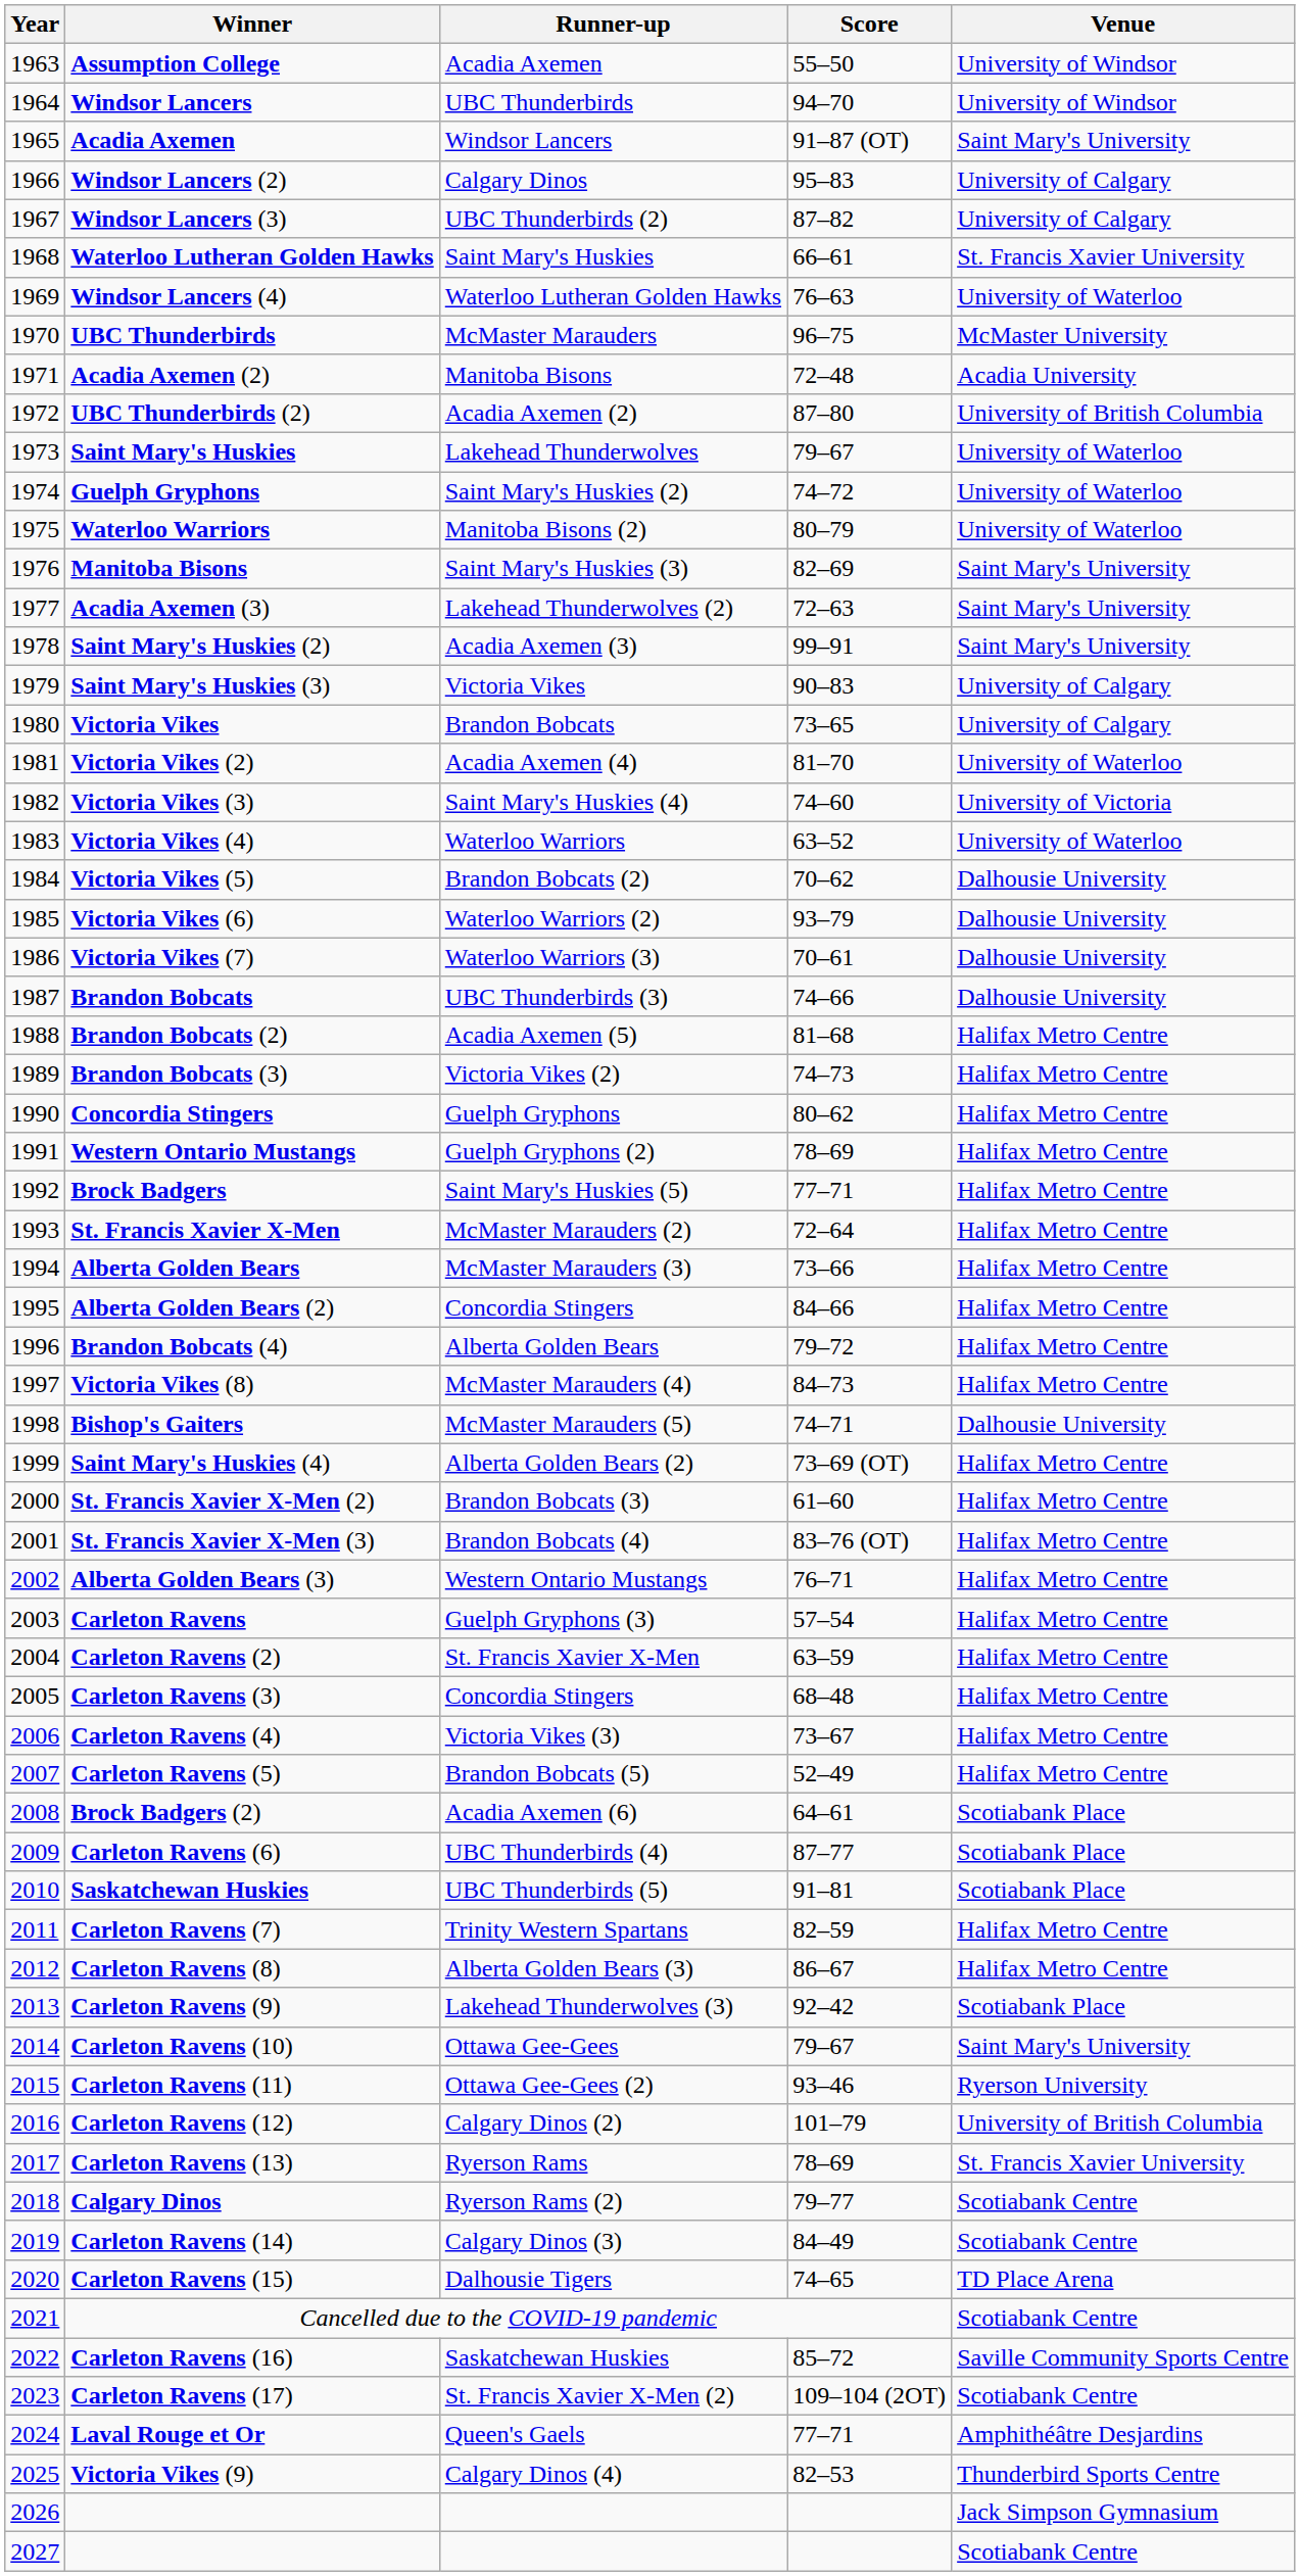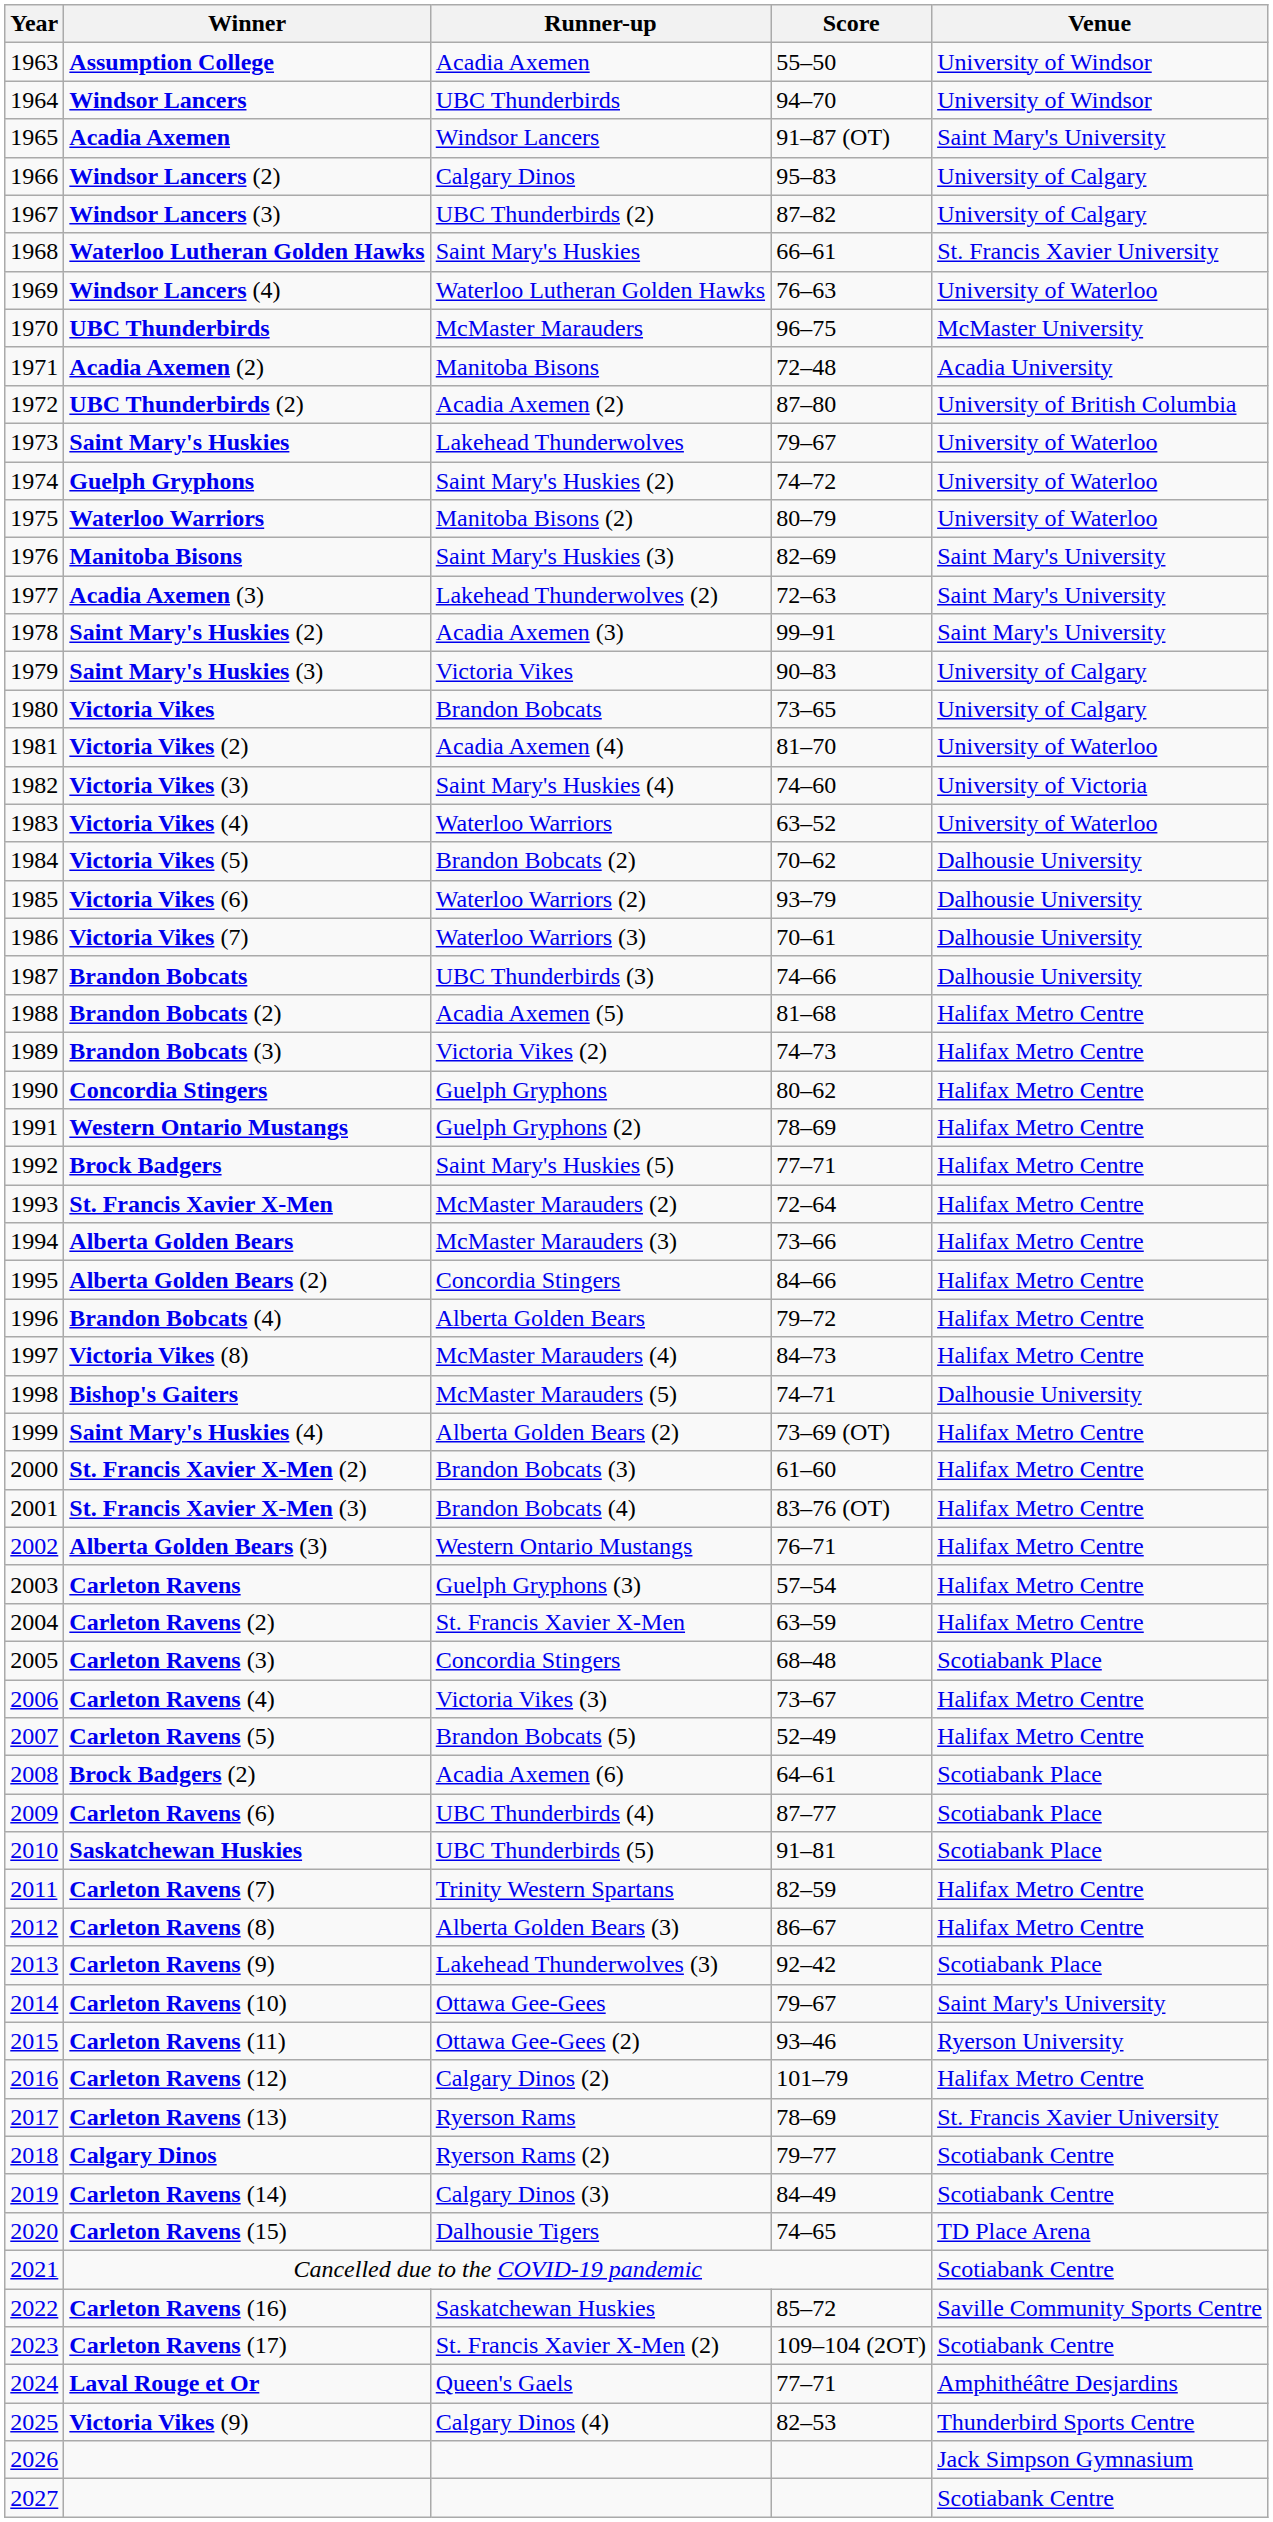Carleton Ravens (3) | Venue: Halifax Metro Centre -> Scotiabank Place
Carleton Ravens (12) | Venue: University of British Columbia -> Halifax Metro Centre
